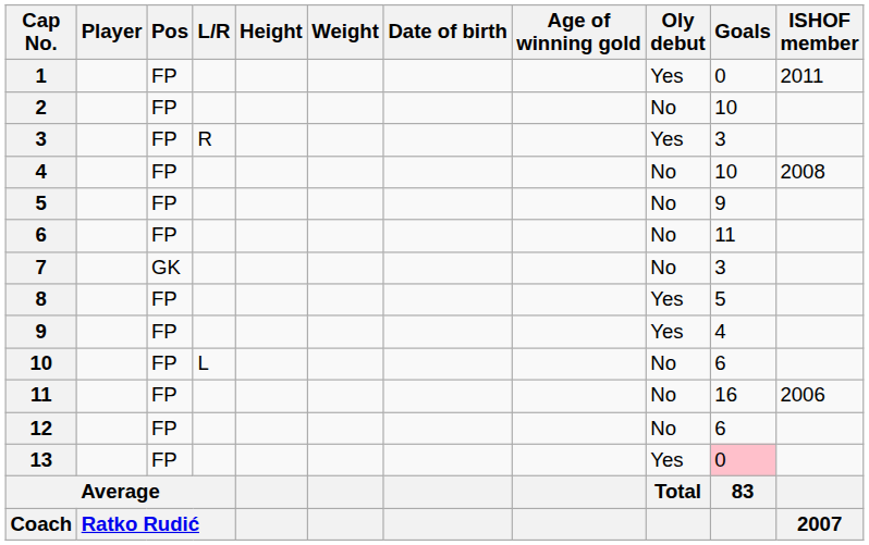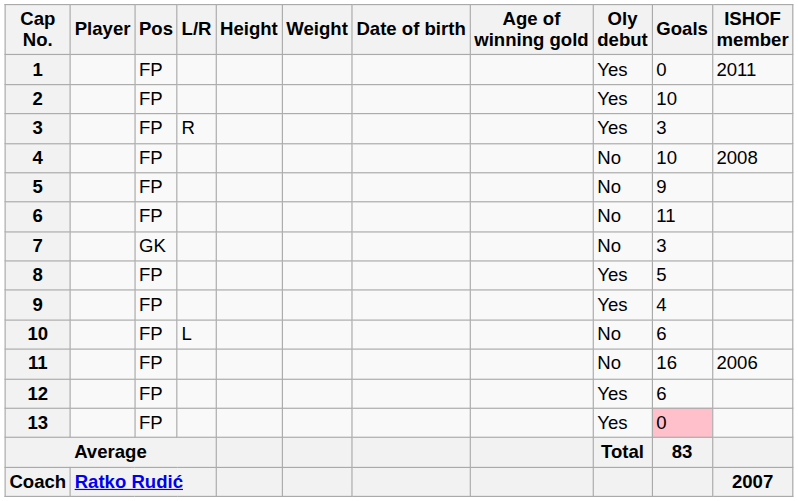2 | Oly debut: No -> Yes
12 | Oly debut: No -> Yes
